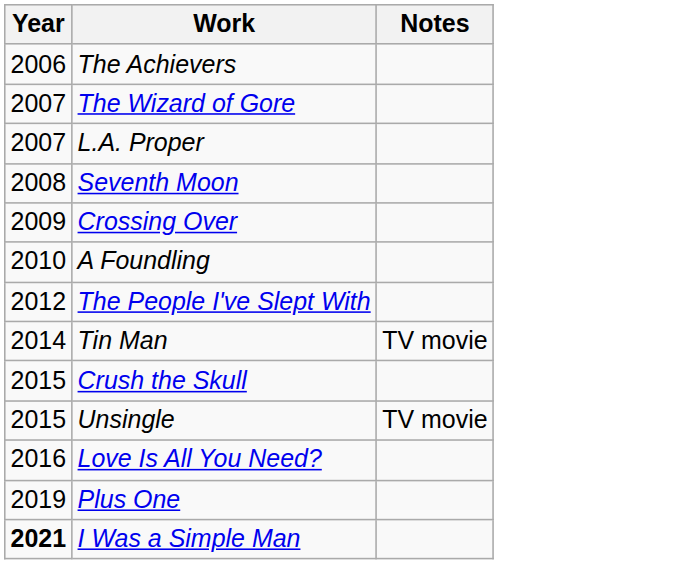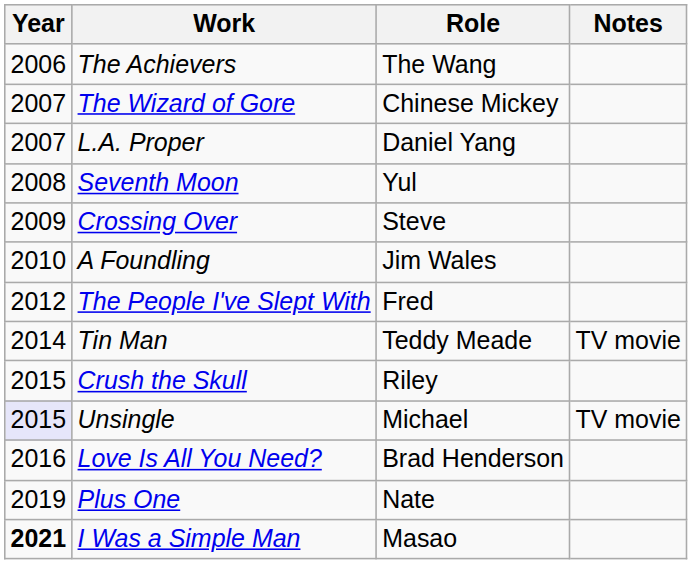+ column: Role | The Wang | Chinese Mickey | Daniel Yang | Yul | Steve | Jim Wales | Fred | Teddy Meade | Riley | Michael | Brad Henderson | Nate | Masao
Unsingle | Year: no background -> lavender background
